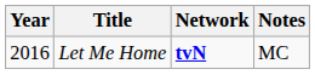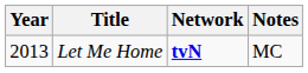Let Me Home | Year: 2016 -> 2013
